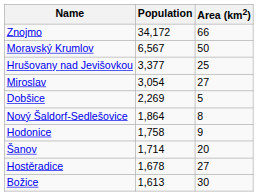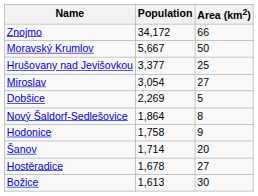Moravský Krumlov | Population: 6,567 -> 5,667
